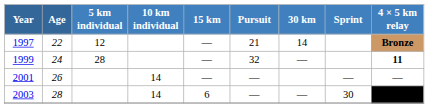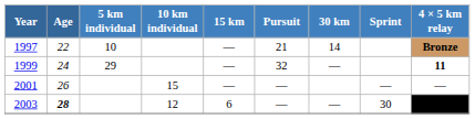1997 | 5 km individual: 12 -> 10
1999 | 5 km individual: 28 -> 29
2001 | 10 km individual: 14 -> 15
2003 | Age: normal -> bold
2003 | 10 km individual: 14 -> 12
